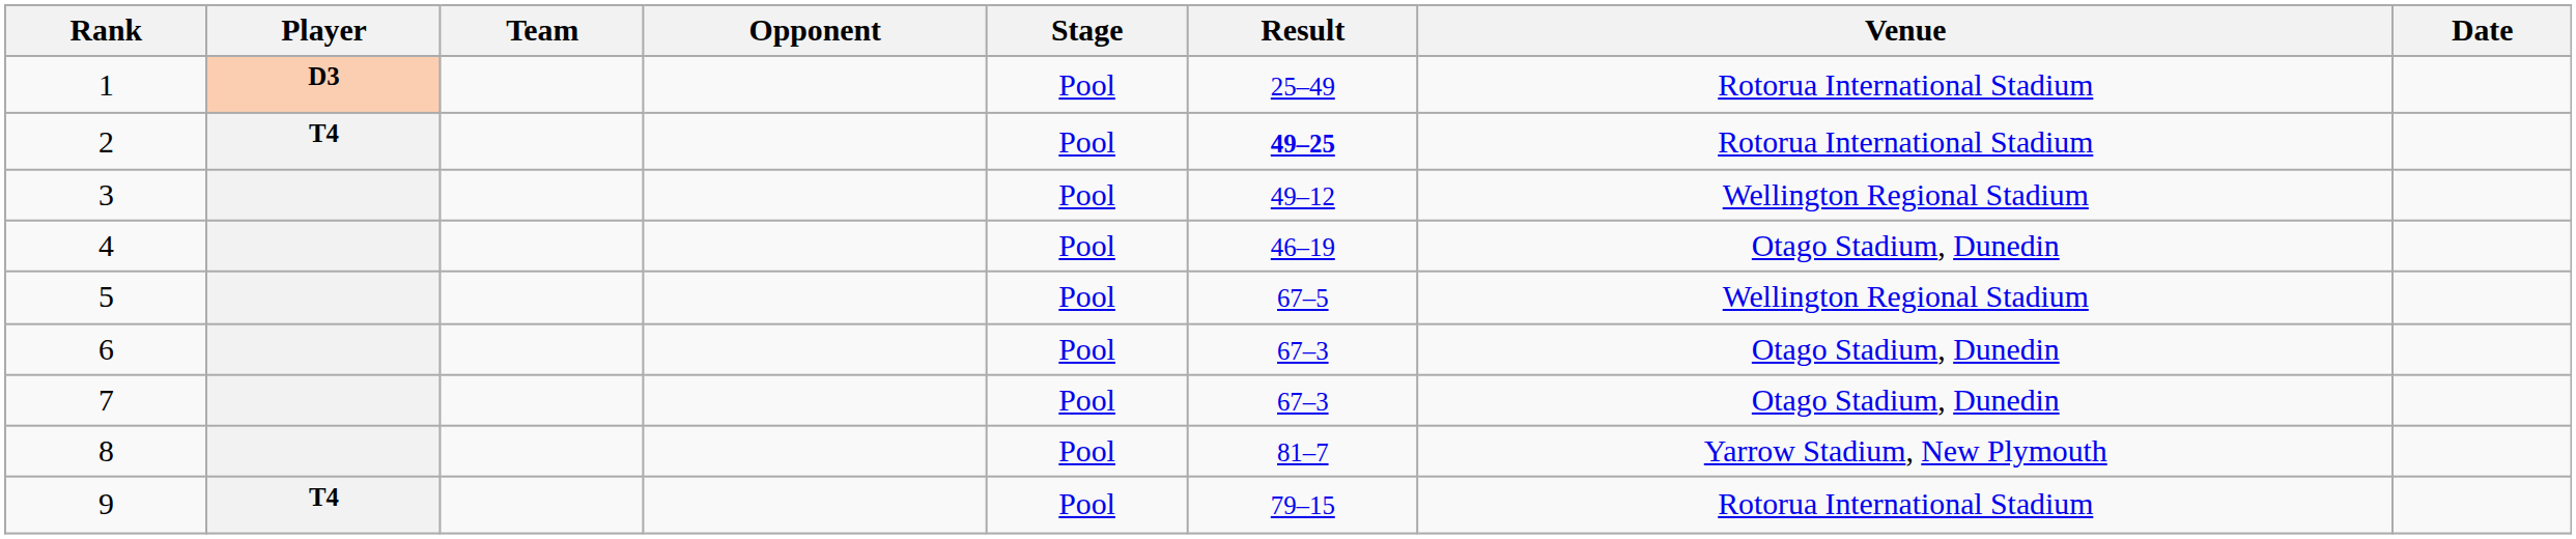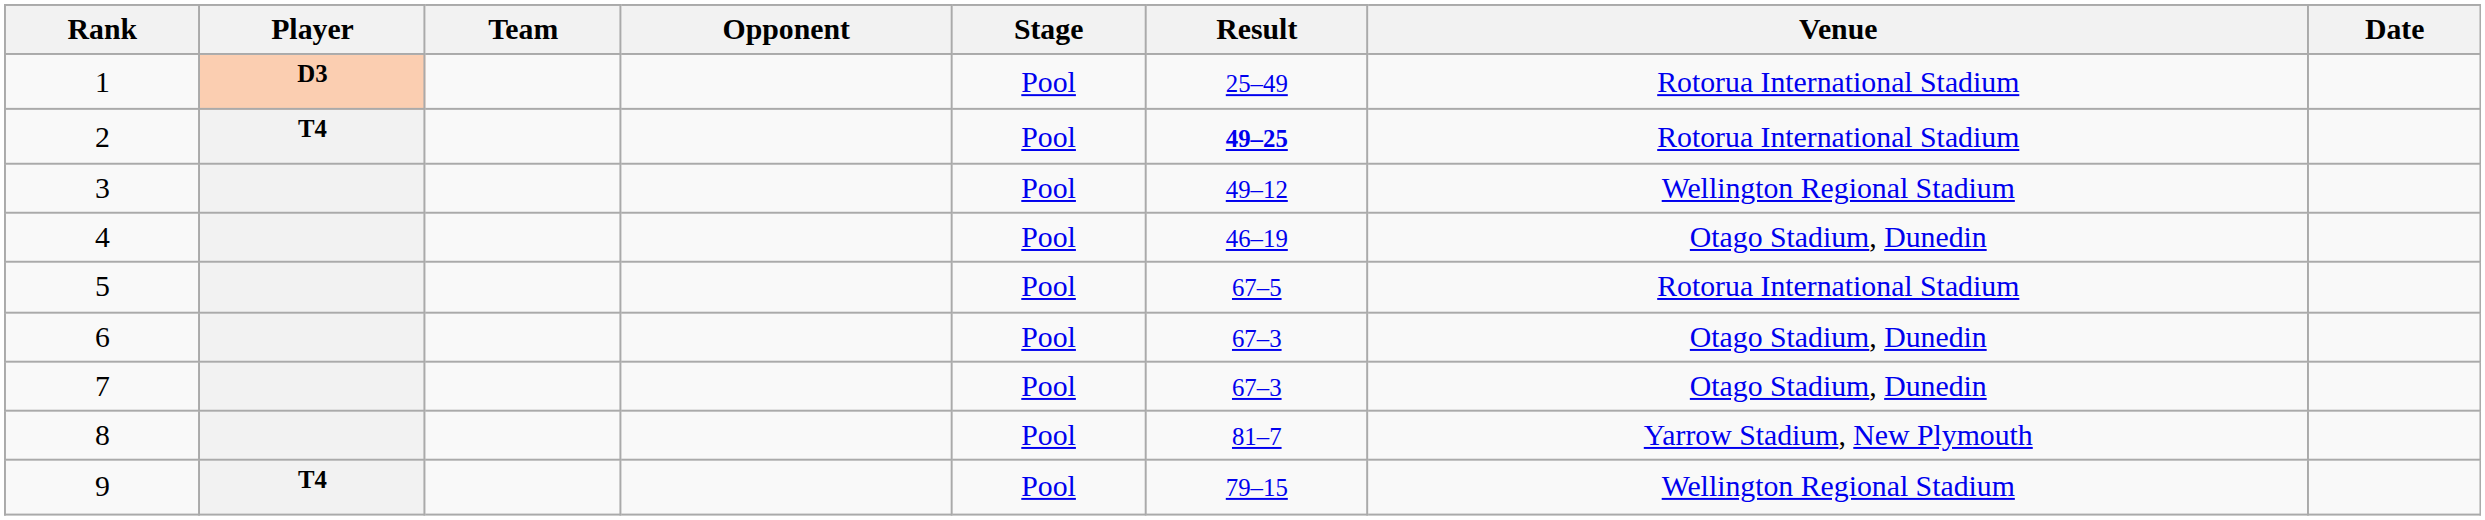5 | Venue: Wellington Regional Stadium -> Rotorua International Stadium
9 | Venue: Rotorua International Stadium -> Wellington Regional Stadium
